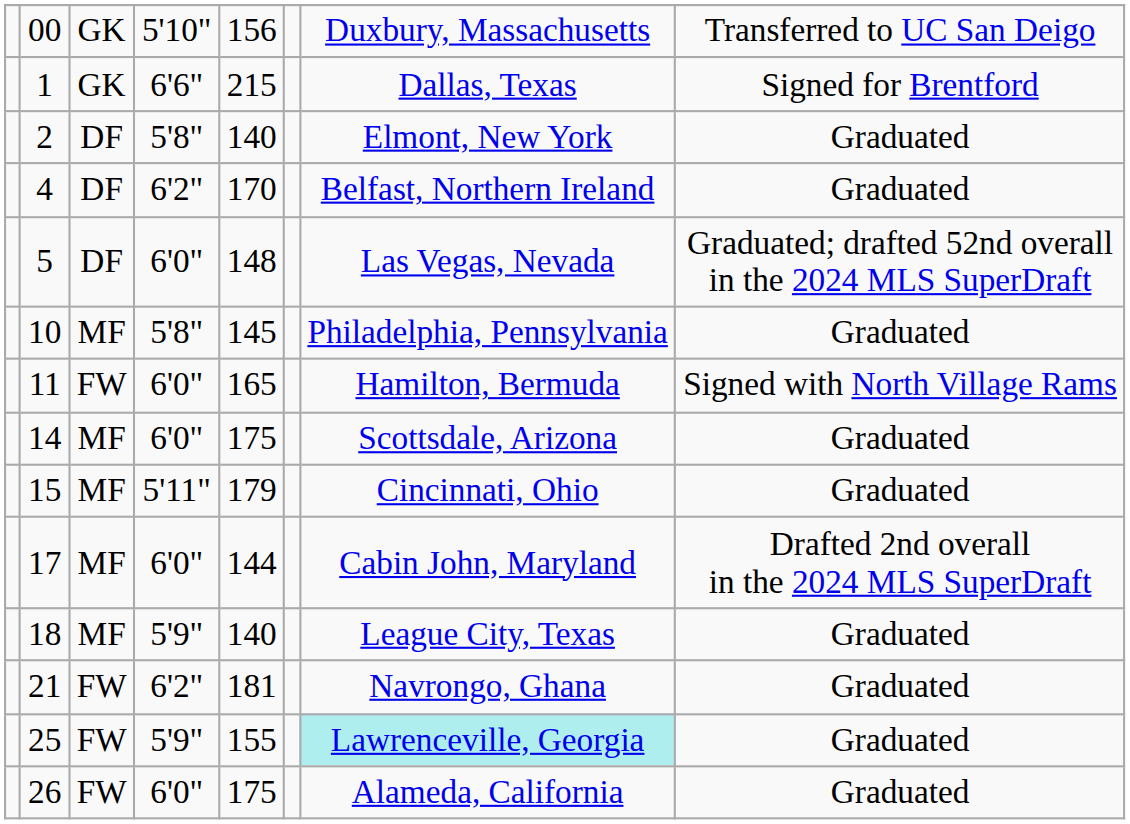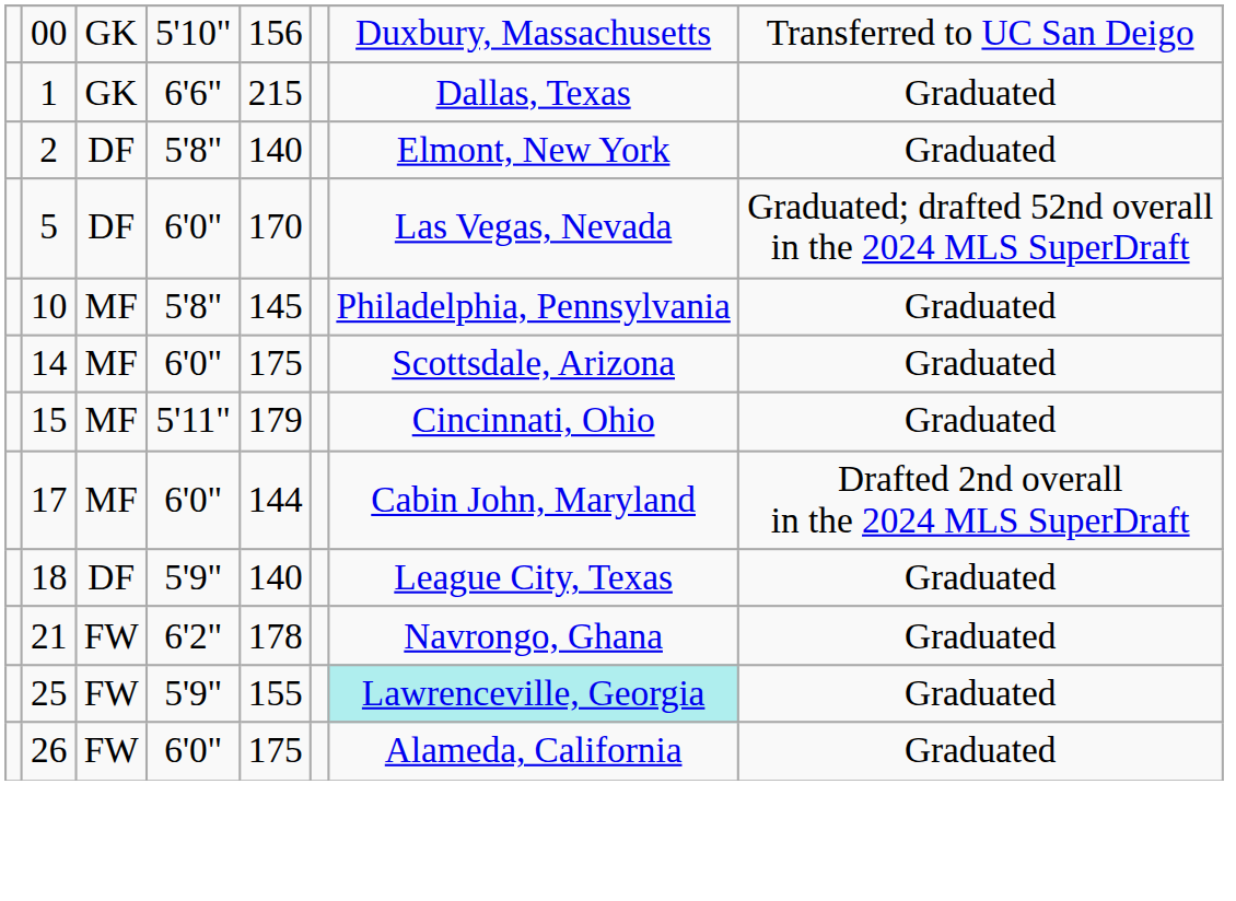1 | column 8: Signed for Brentford -> Graduated
- row: 4 | DF | 6'2" | 170 | Belfast, Northern Ireland | Graduated
5 | column 5: 148 -> 170
- row: 11 | FW | 6'0" | 165 | Hamilton, Bermuda | Signed with North Village Rams
18 | column 3: MF -> DF
21 | column 5: 181 -> 178
